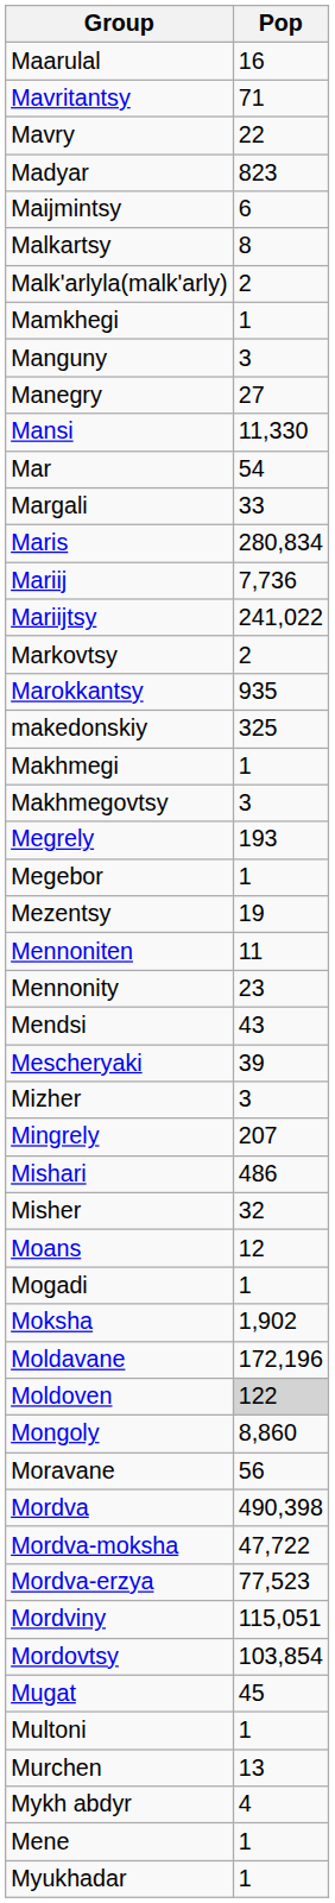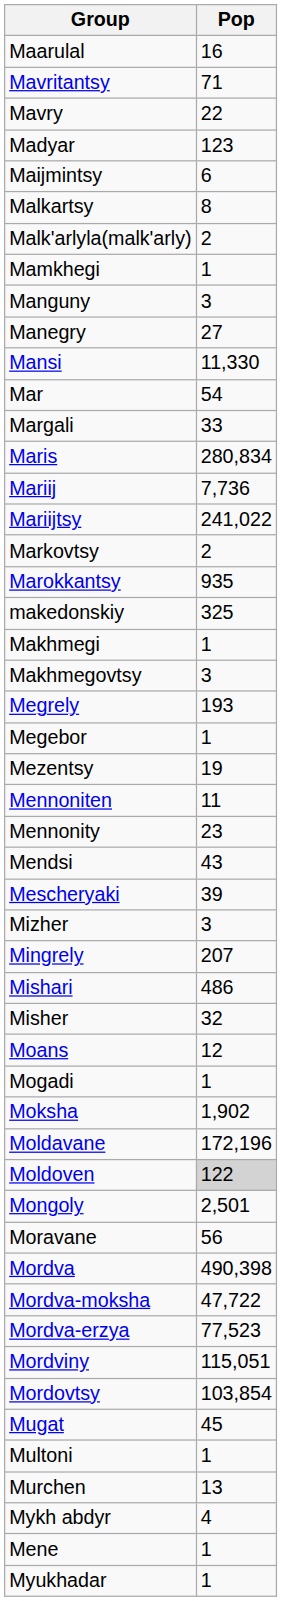Madyar | Pop: 823 -> 123
Mongoly | Pop: 8,860 -> 2,501
